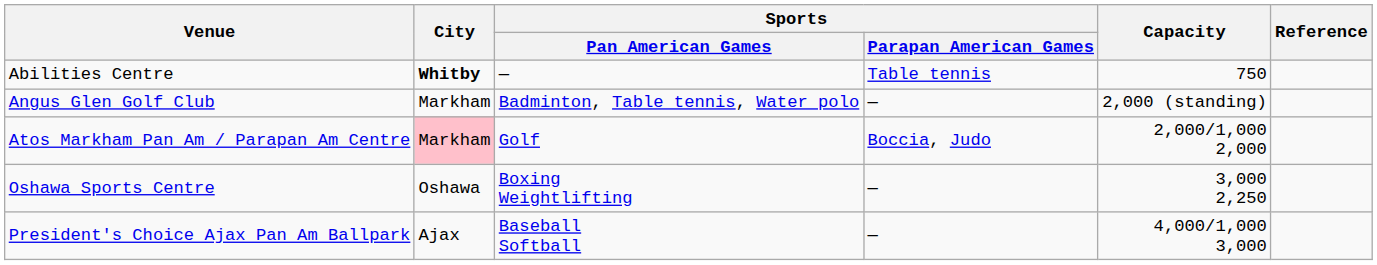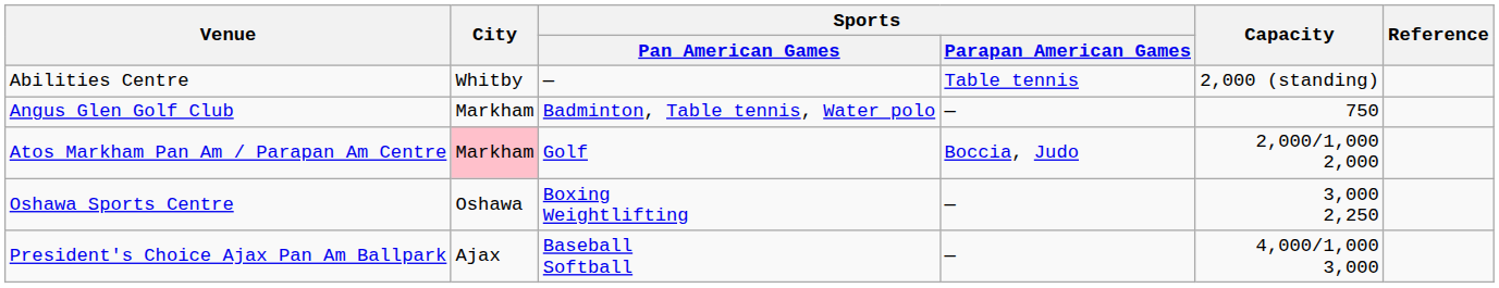Abilities Centre | City: bold -> normal
Abilities Centre | Capacity: 750 -> 2,000 (standing)
Angus Glen Golf Club | Capacity: 2,000 (standing) -> 750
